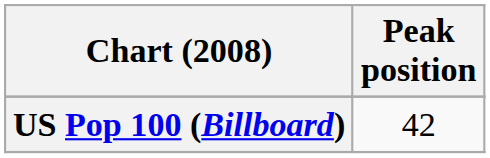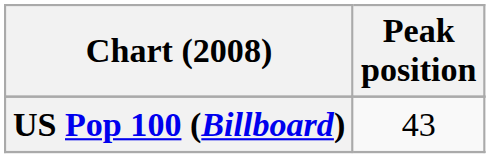US Pop 100 (Billboard) | Peak position: 42 -> 43
